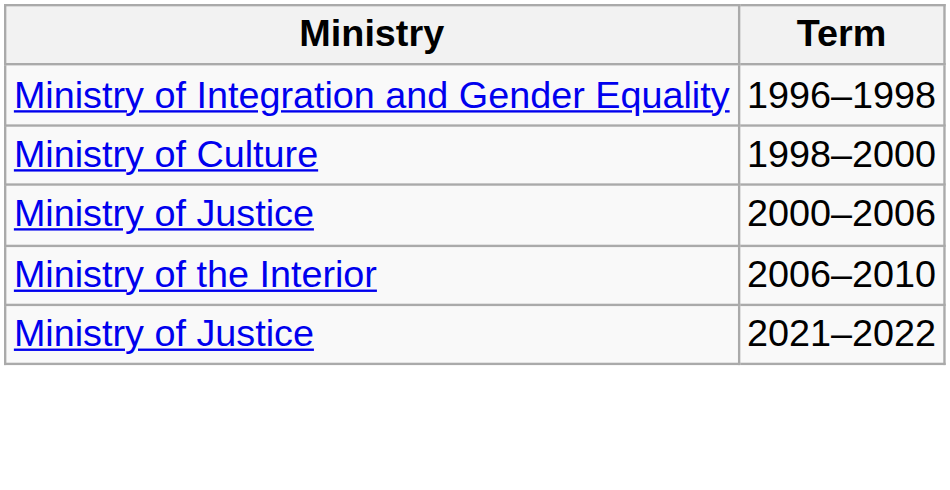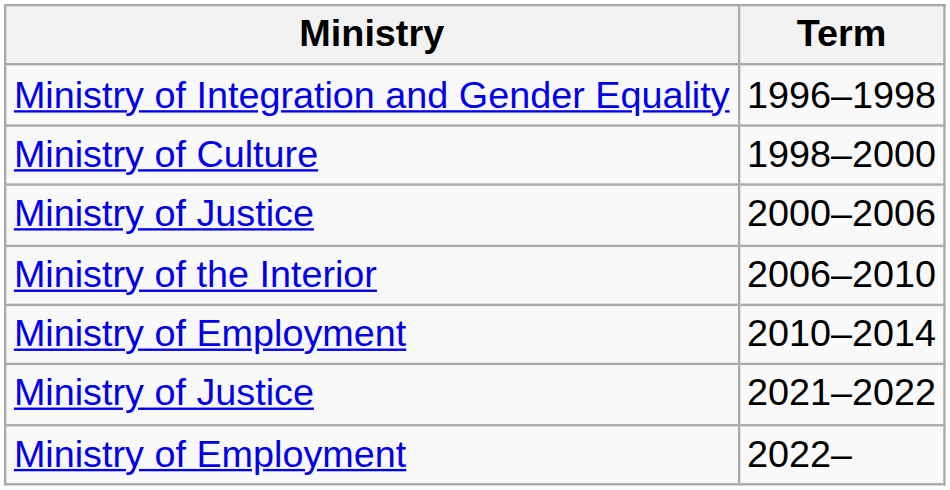+ row: Ministry of Employment | 2010–2014
+ row: Ministry of Employment | 2022–
